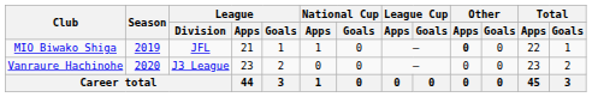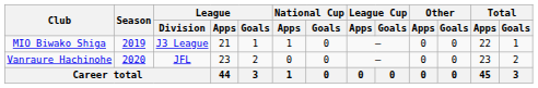MIO Biwako Shiga | League / Division: JFL -> J3 League
MIO Biwako Shiga | Other / Apps: bold -> normal
Vanraure Hachinohe | League / Division: J3 League -> JFL
